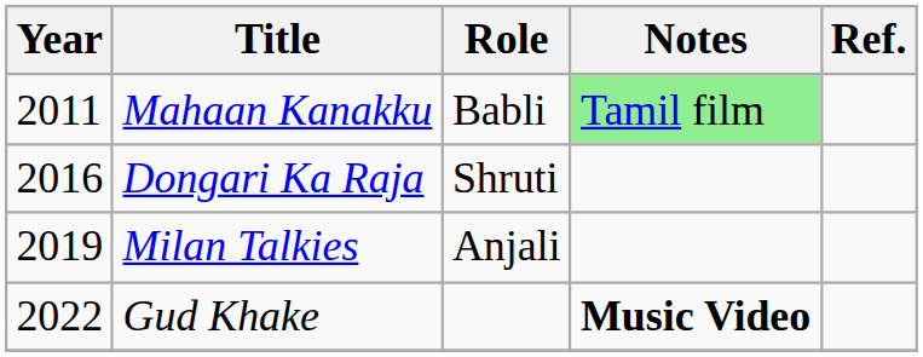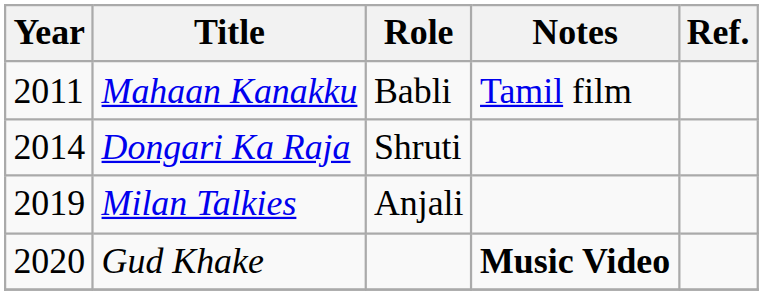Mahaan Kanakku | Notes: lightgreen background -> no background
Dongari Ka Raja | Year: 2016 -> 2014
Gud Khake | Year: 2022 -> 2020
